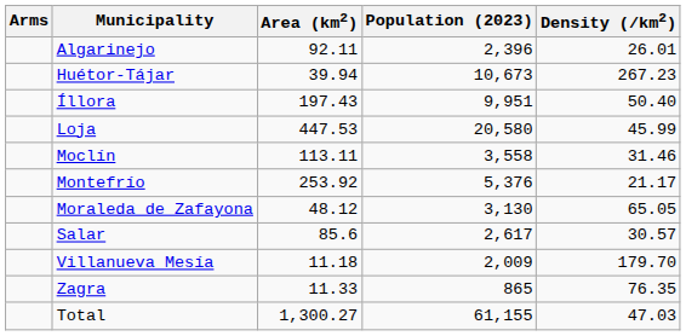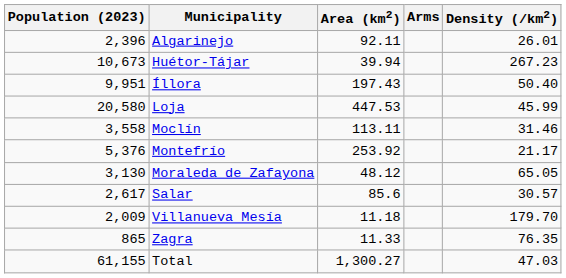columns swapped: Arms <-> Population (2023)
